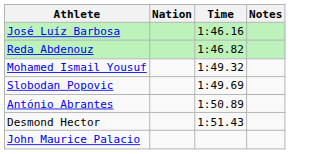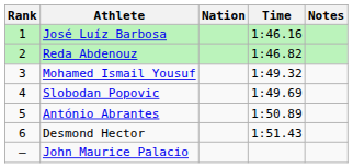+ column: Rank | 1 | 2 | 3 | 4 | 5 | 6 | —
